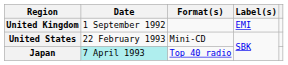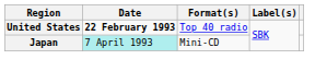- row: United Kingdom | 1 September 1992 | EMI
United States | Date: normal -> bold
United States | Format(s): Mini-CD -> Top 40 radio
Japan | Format(s): Top 40 radio -> Mini-CD
